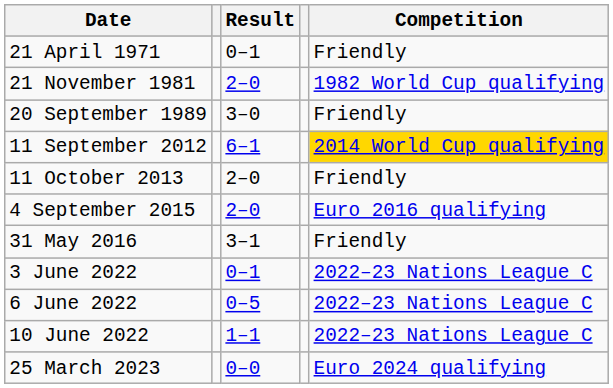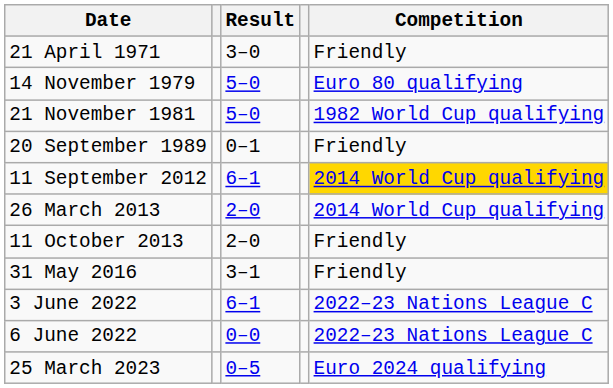21 April 1971 | Result: 0–1 -> 3–0
+ row: 14 November 1979 | 5–0 | Euro 80 qualifying
21 November 1981 | Result: 2–0 -> 5–0
20 September 1989 | Result: 3–0 -> 0–1
+ row: 26 March 2013 | 2–0 | 2014 World Cup qualifying
- row: 4 September 2015 | 2–0 | Euro 2016 qualifying
3 June 2022 | Result: 0–1 -> 6–1
6 June 2022 | Result: 0–5 -> 0–0
- row: 10 June 2022 | 1–1 | 2022–23 Nations League C
25 March 2023 | Result: 0–0 -> 0–5
